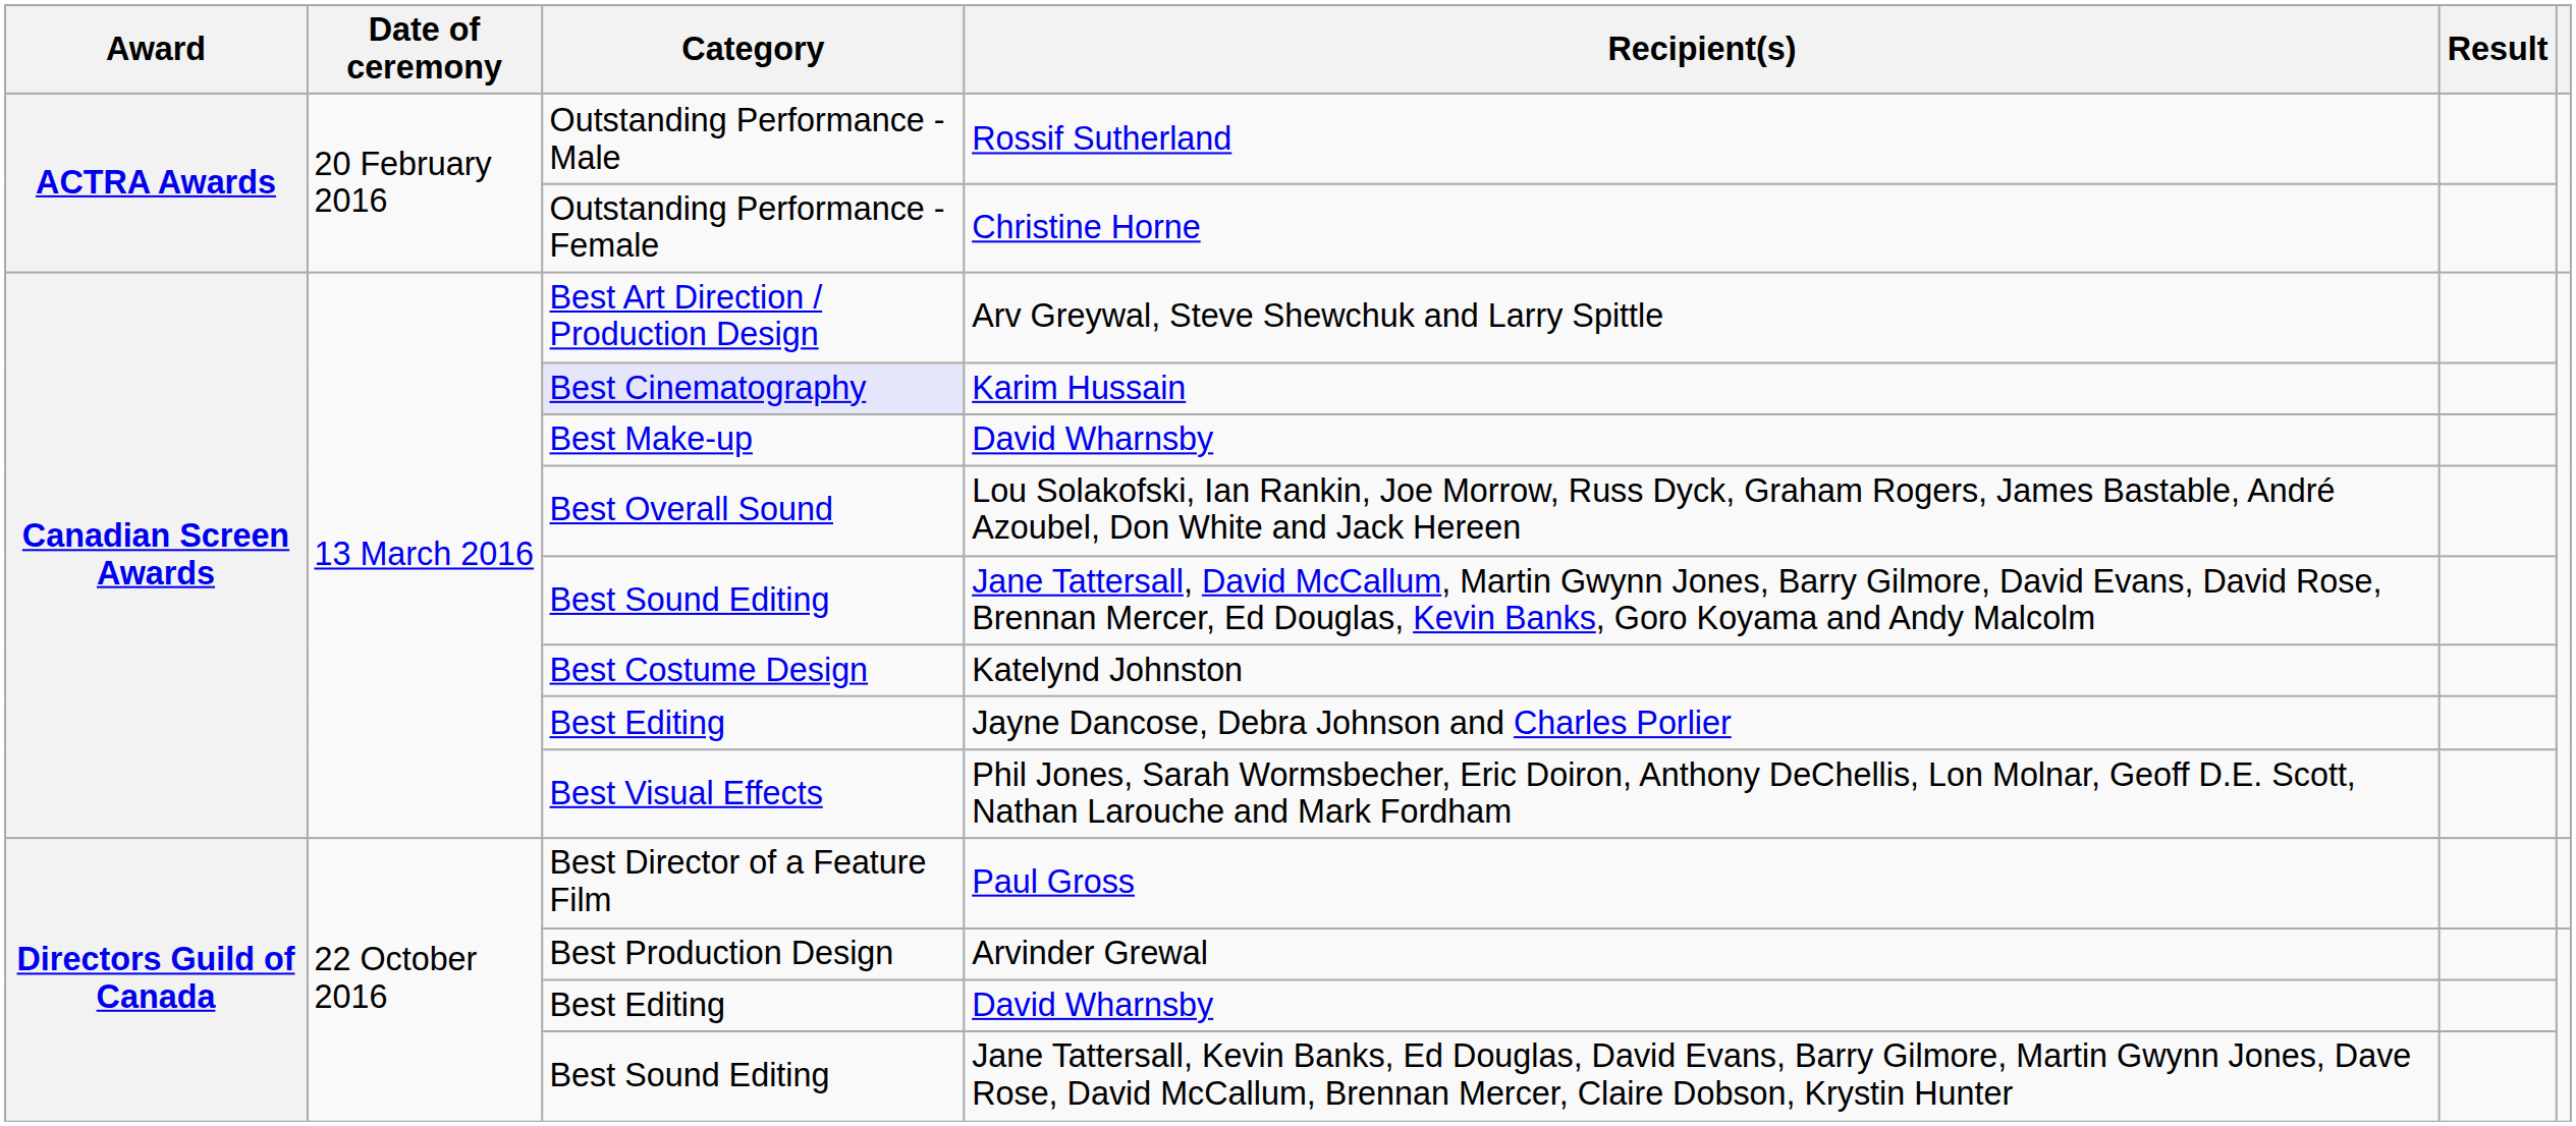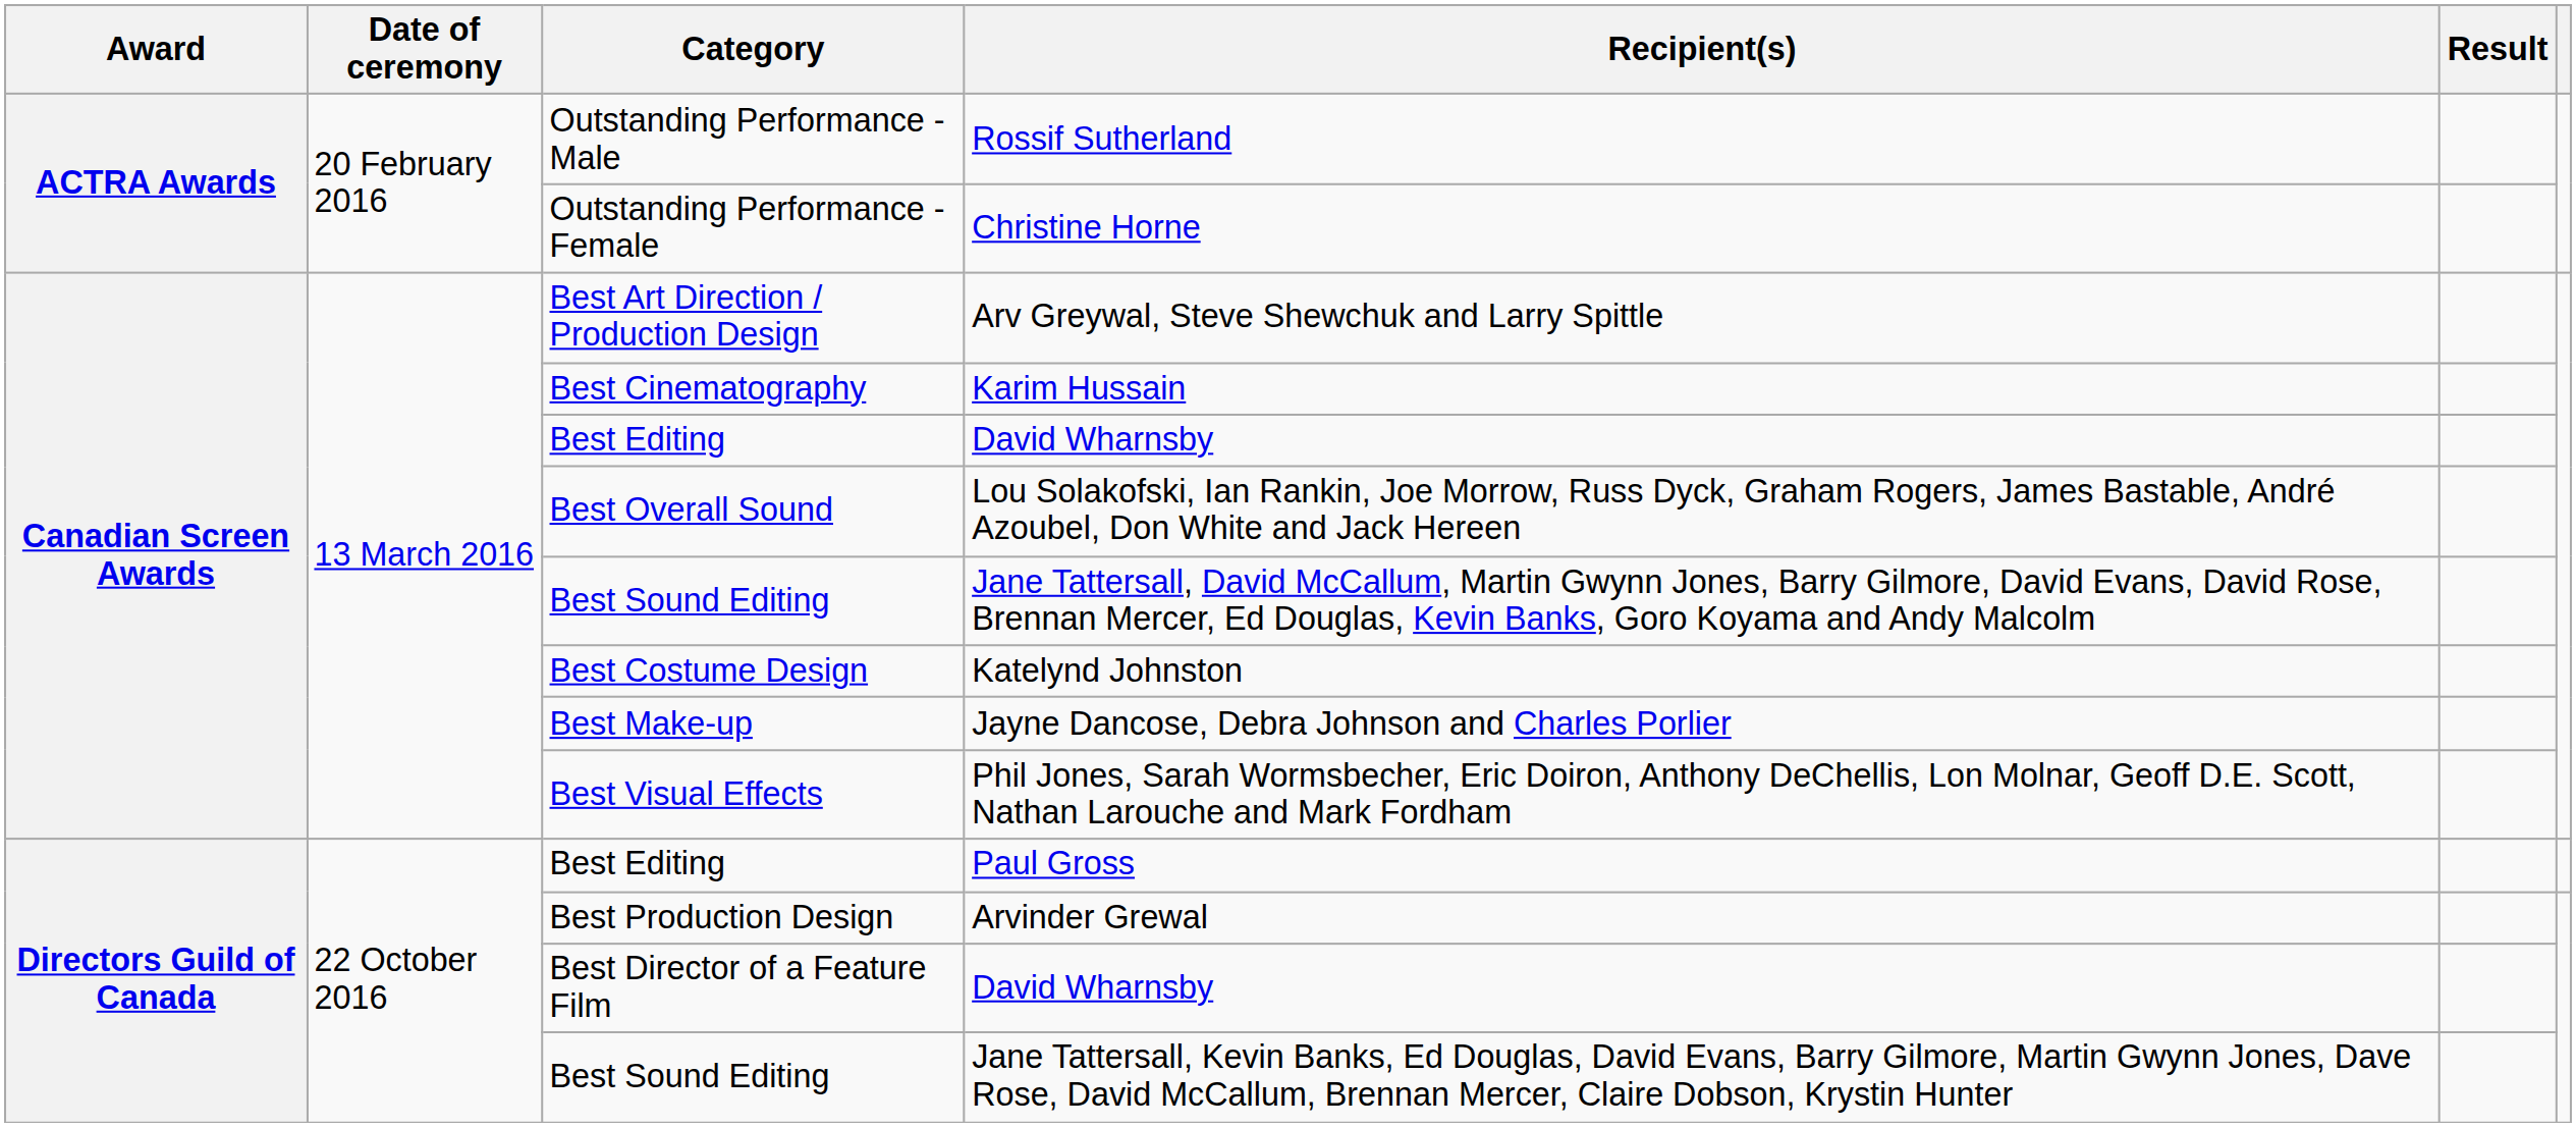Karim Hussain | Category: lavender background -> no background
Canadian Screen Awards / David Wharnsby | Category: Best Make-up -> Best Editing
Jayne Dancose, Debra Johnson and Charles Porlier | Category: Best Editing -> Best Make-up
Paul Gross | Category: Best Director of a Feature Film -> Best Editing
Directors Guild of Canada / David Wharnsby | Category: Best Editing -> Best Director of a Feature Film
